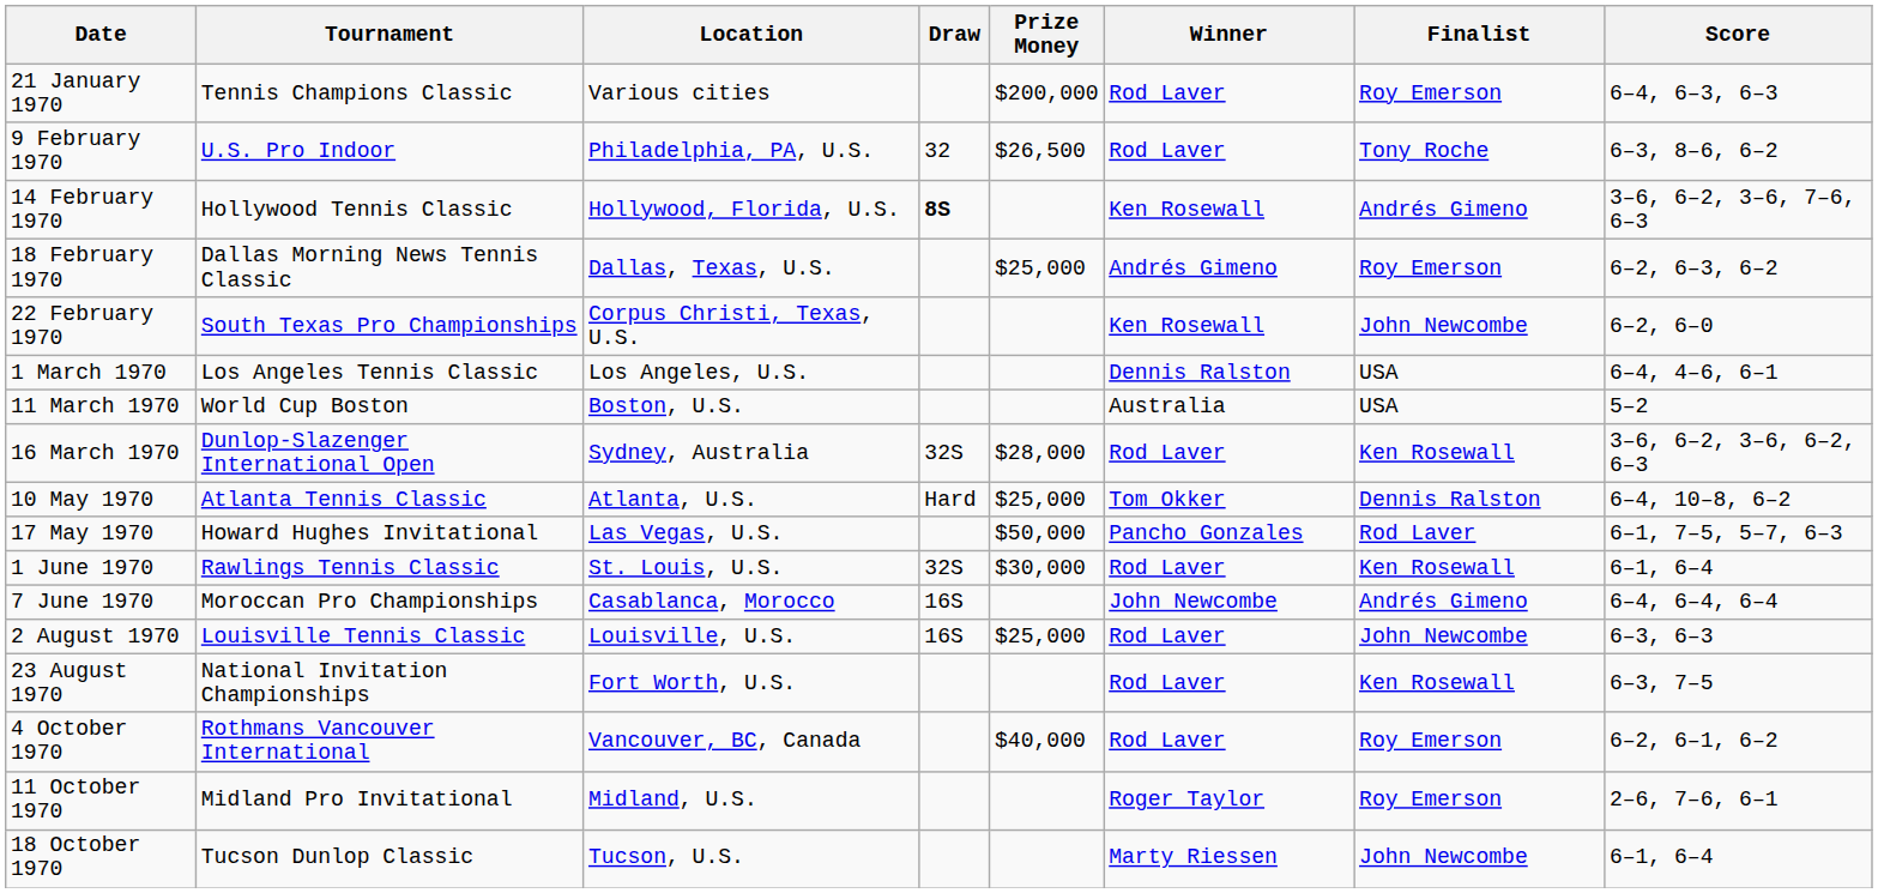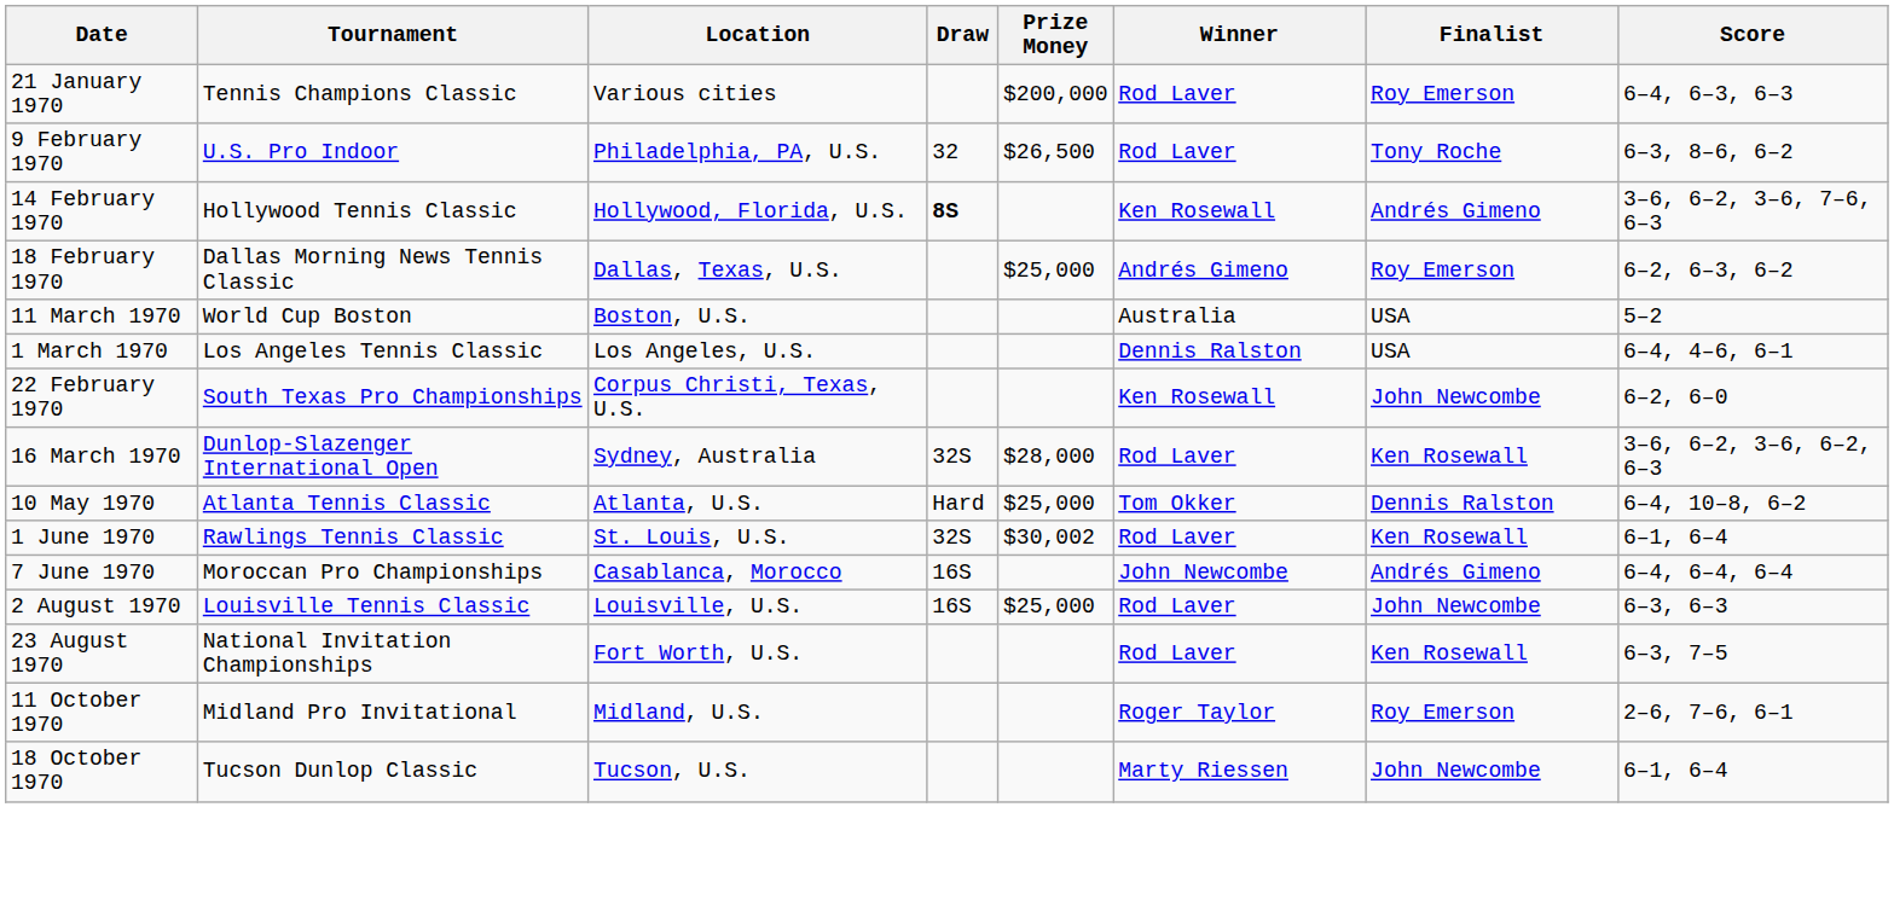rows swapped: 22 February 1970 <-> 11 March 1970
- row: 17 May 1970 | Howard Hughes Invitational | Las Vegas, U.S. | $50,000 | Pancho Gonzales | Rod Laver | 6–1, 7–5, 5–7, 6–3
1 June 1970 | Prize Money: $30,000 -> $30,002
- row: 4 October 1970 | Rothmans Vancouver International | Vancouver, BC, Canada | $40,000 | Rod Laver | Roy Emerson | 6–2, 6–1, 6–2
